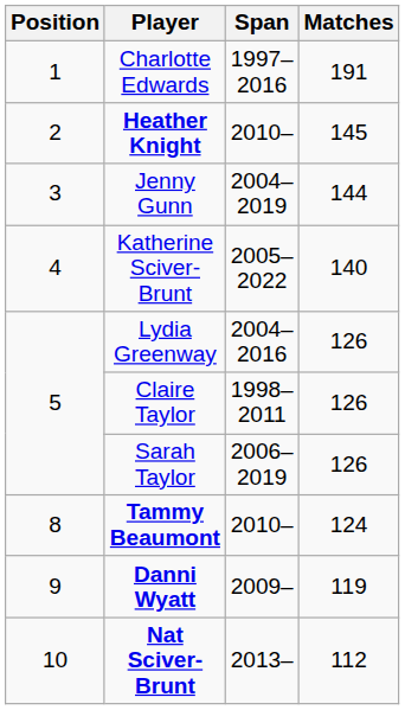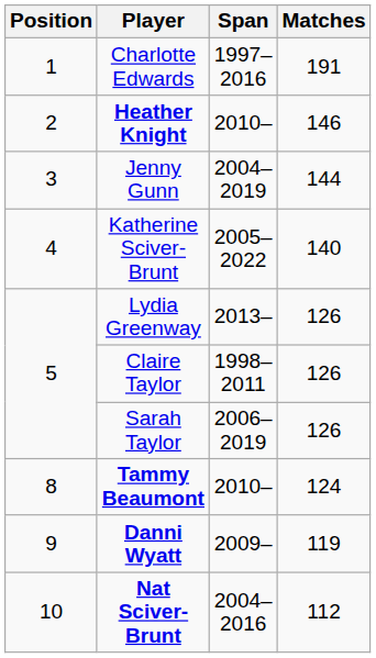Heather Knight | Matches: 145 -> 146
Lydia Greenway | Span: 2004–2016 -> 2013–
Nat Sciver-Brunt | Span: 2013– -> 2004–2016
